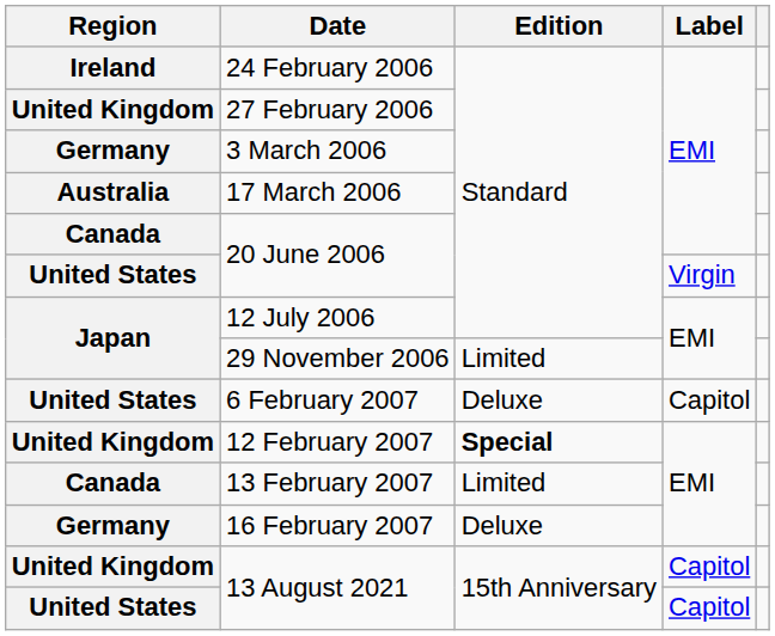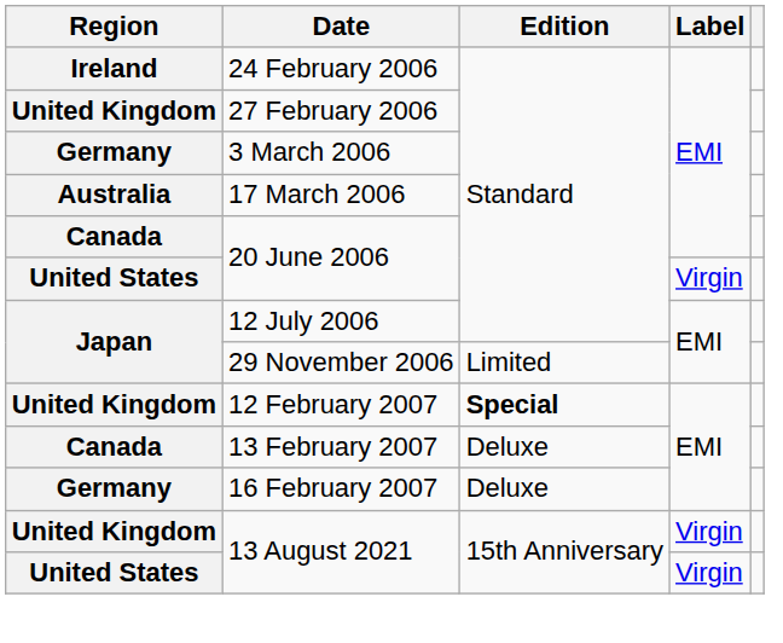- row: United States | 6 February 2007 | Deluxe | Capitol
13 February 2007 | Edition: Limited -> Deluxe
United Kingdom / 13 August 2021 | Label: Capitol -> Virgin
United States / 13 August 2021 | Label: Capitol -> Virgin
